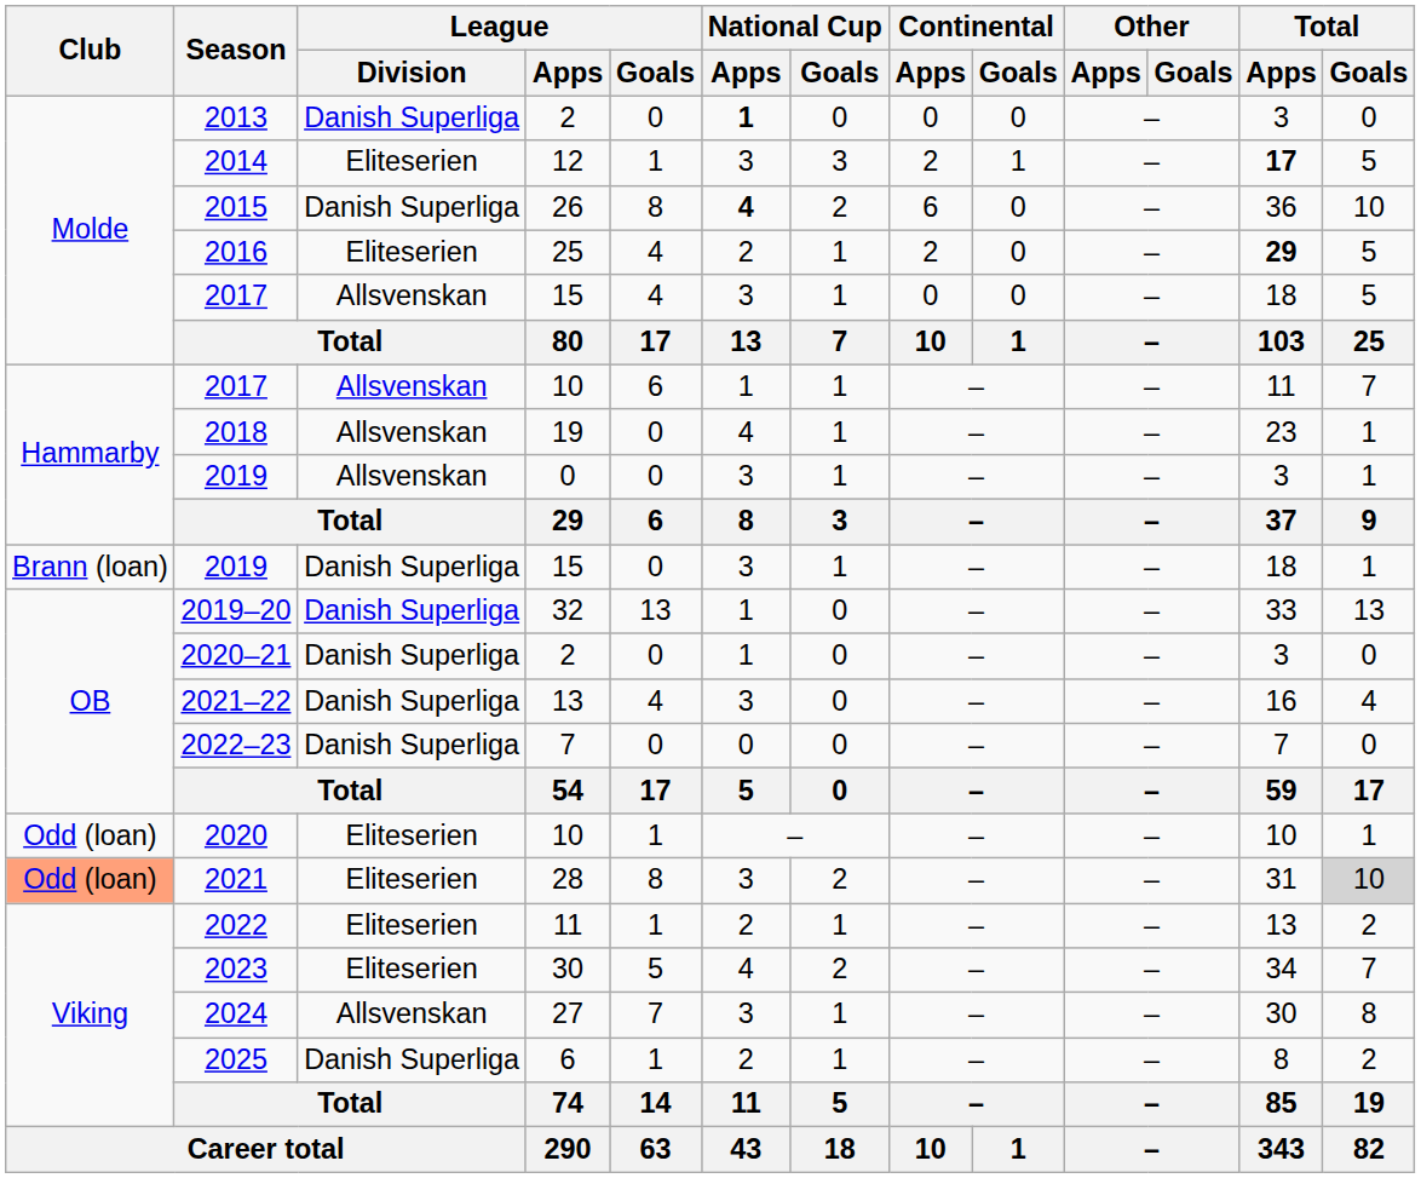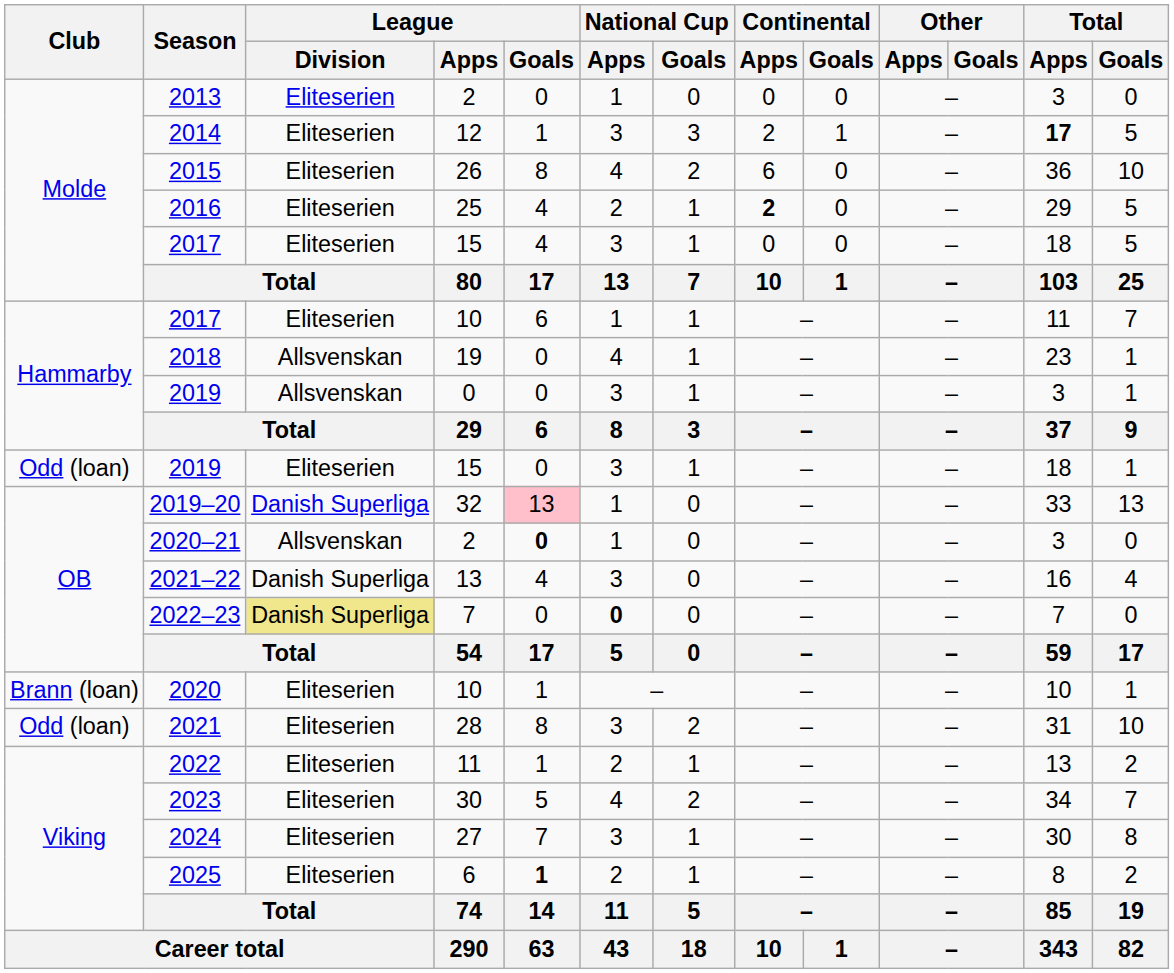2013 | League / Division: Danish Superliga -> Eliteserien
2013 | National Cup / Apps: bold -> normal
2015 | League / Division: Danish Superliga -> Eliteserien
2015 | National Cup / Apps: bold -> normal
2016 | Continental / Apps: normal -> bold
2016 | Total / Apps: bold -> normal
2017 / 15 | League / Division: Allsvenskan -> Eliteserien
2017 / 10 | League / Division: Allsvenskan -> Eliteserien
2019 / 15 | Club: Brann (loan) -> Odd (loan)
2019 / 15 | League / Division: Danish Superliga -> Eliteserien
2019–20 | League / Goals: no background -> pink background
2020–21 | League / Division: Danish Superliga -> Allsvenskan
2020–21 | League / Goals: normal -> bold
2022–23 | League / Division: no background -> khaki background
2022–23 | National Cup / Apps: normal -> bold
2020 | Club: Odd (loan) -> Brann (loan)
2021 | Club: lightsalmon background -> no background
2021 | Total / Goals: lightgrey background -> no background
2024 | League / Division: Allsvenskan -> Eliteserien
2025 | League / Division: Danish Superliga -> Eliteserien
2025 | League / Goals: normal -> bold
